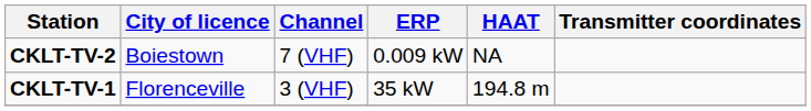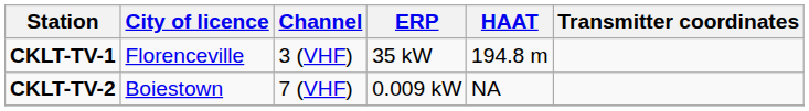rows swapped: CKLT-TV-1 <-> CKLT-TV-2
